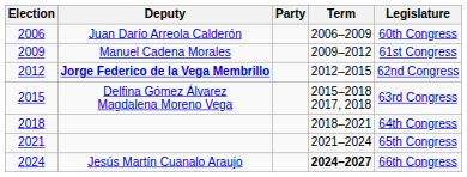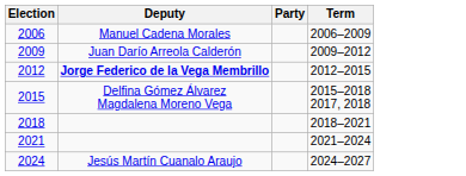- column: Legislature | 60th Congress | 61st Congress | 62nd Congress | 63rd Congress | 64th Congress | 65th Congress | 66th Congress
2006 | Deputy: Juan Darío Arreola Calderón -> Manuel Cadena Morales
2009 | Deputy: Manuel Cadena Morales -> Juan Darío Arreola Calderón
2024 | Term: bold -> normal
